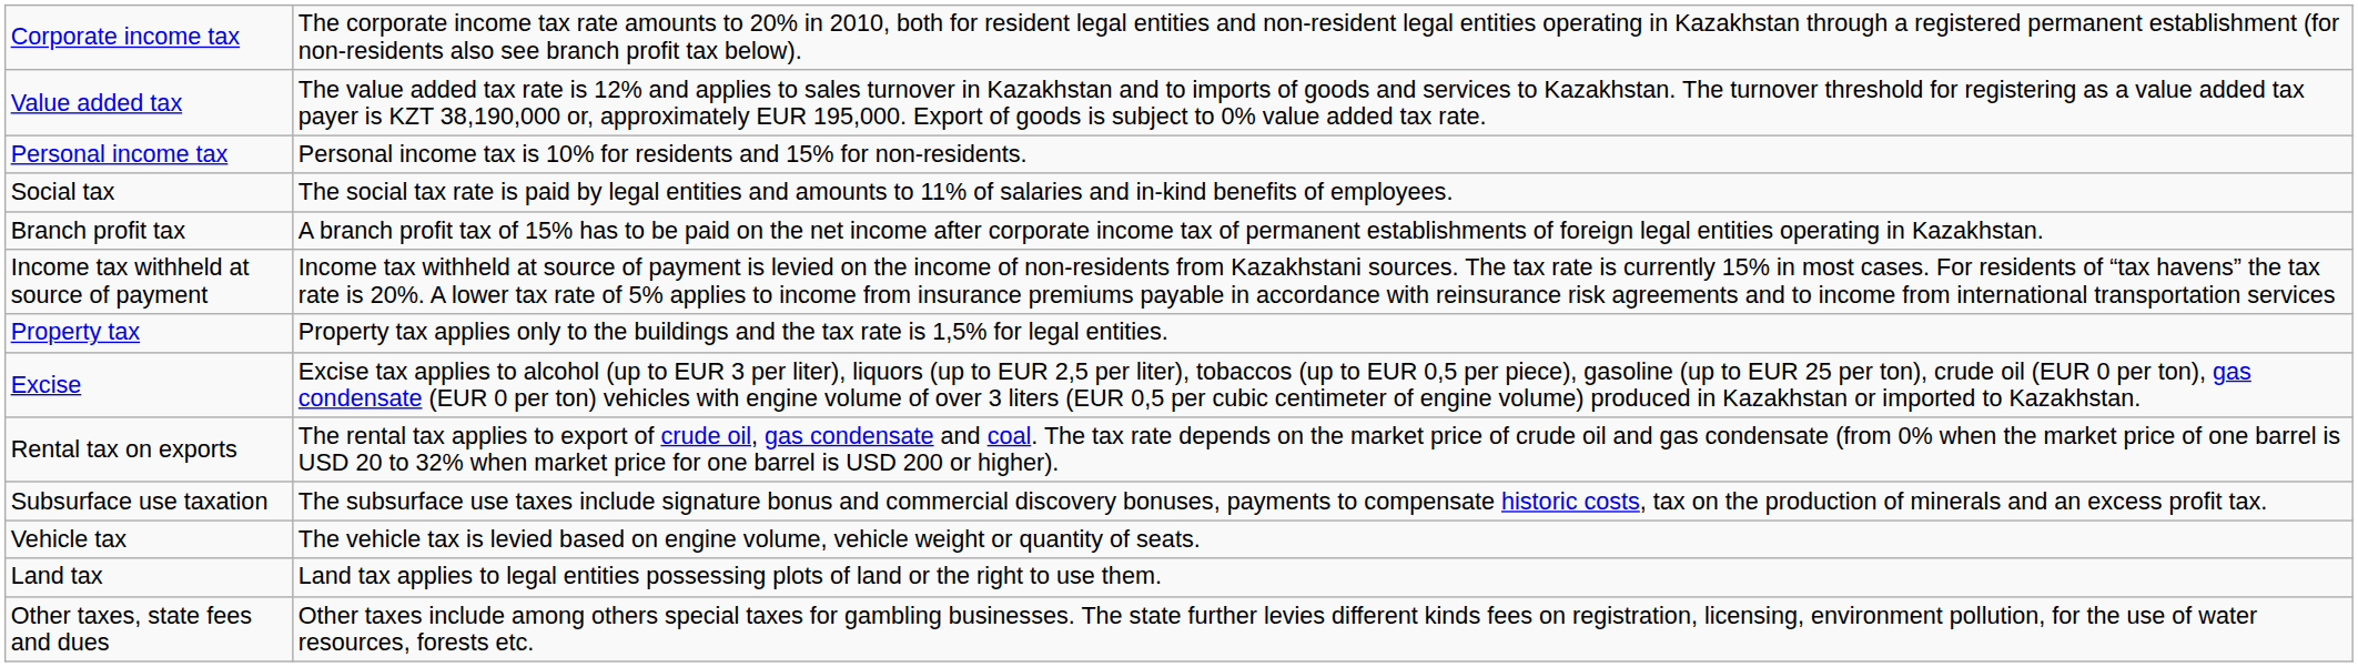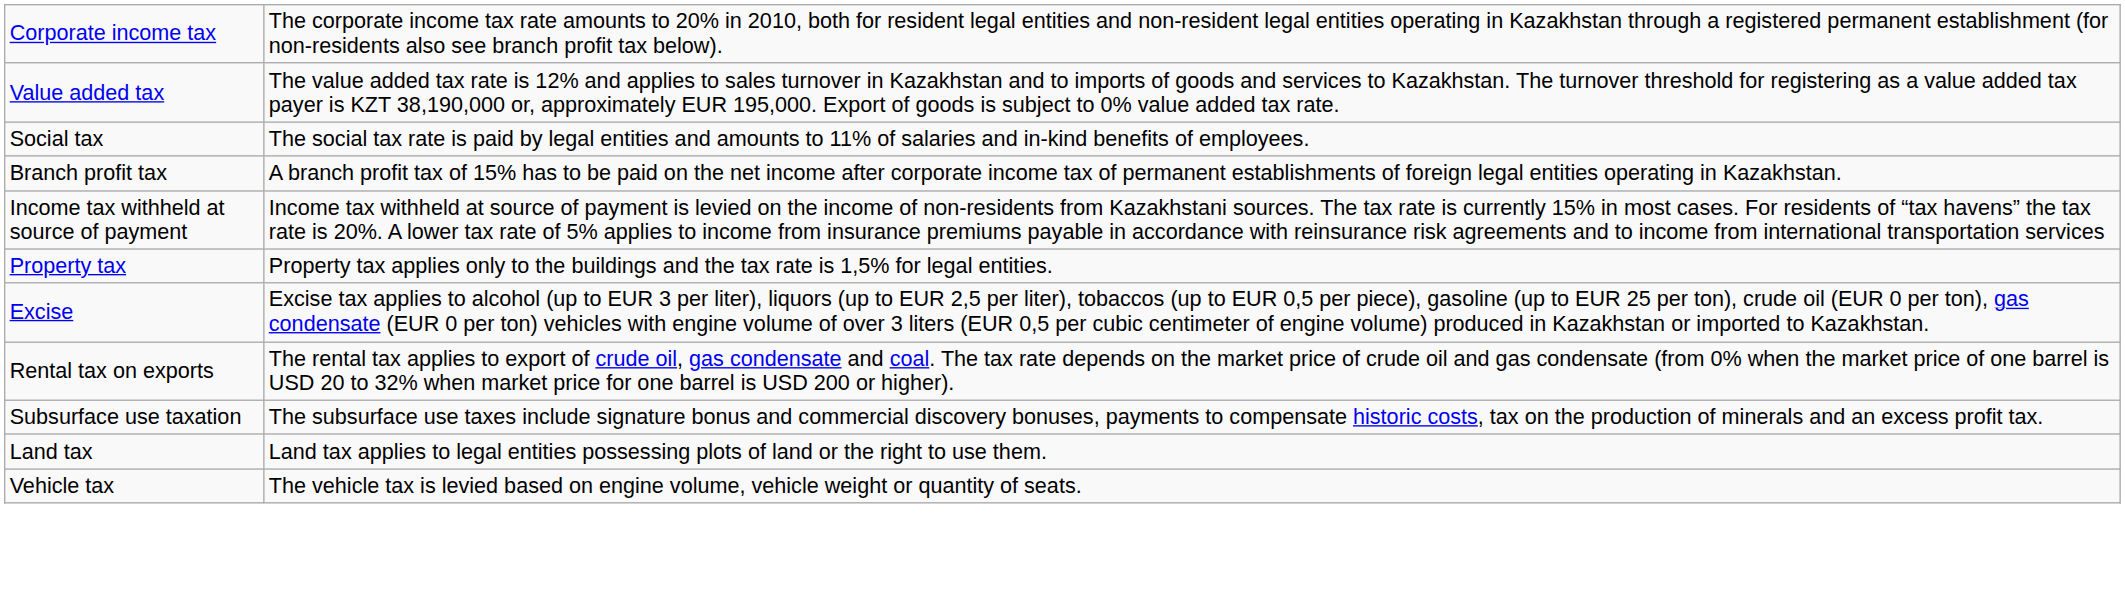- row: Personal income tax | Personal income tax is 10% for residents and 15% for non-residents.
rows swapped: Vehicle tax <-> Land tax
- row: Other taxes, state fees and dues | Other taxes include among others special taxes for gambling businesses. The state further levies different kinds fees on registration, licensing, environment pollution, for the use of water resources, forests etc.
